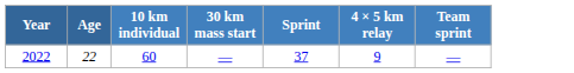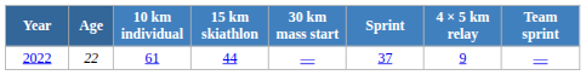+ column: 15 km skiathlon | 44
2022 | 10 km individual: 60 -> 61
